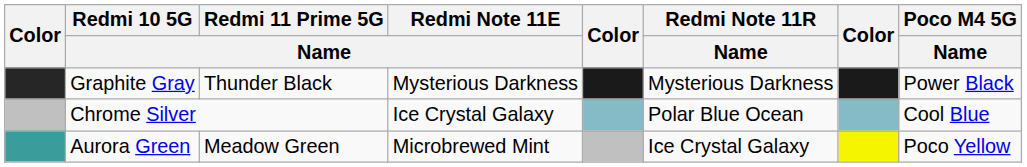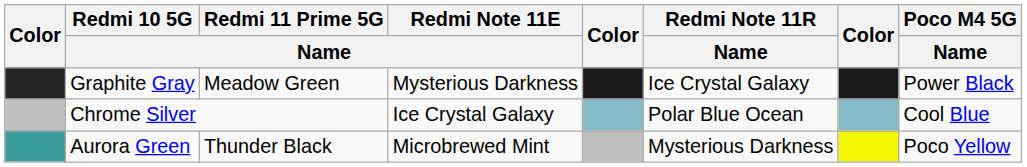Graphite Gray | Redmi 11 Prime 5G / Name: Thunder Black -> Meadow Green
Graphite Gray | Redmi Note 11R / Name: Mysterious Darkness -> Ice Crystal Galaxy
Aurora Green | Redmi 11 Prime 5G / Name: Meadow Green -> Thunder Black
Aurora Green | Redmi Note 11R / Name: Ice Crystal Galaxy -> Mysterious Darkness
